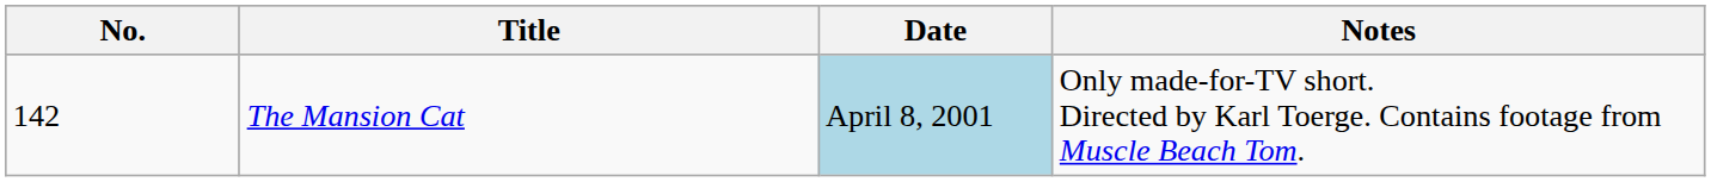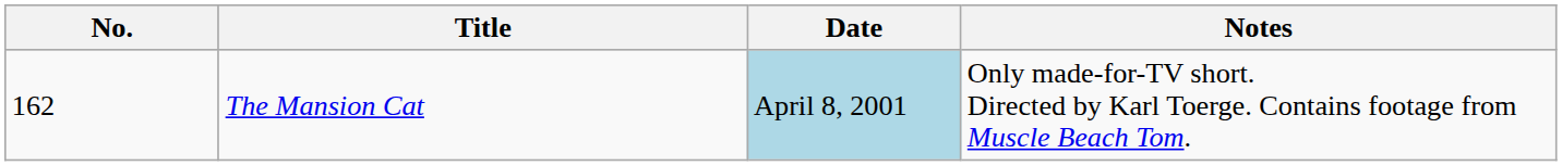The Mansion Cat | No.: 142 -> 162
